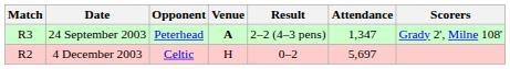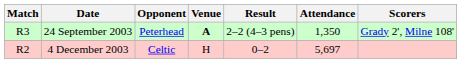24 September 2003 | Attendance: 1,347 -> 1,350
